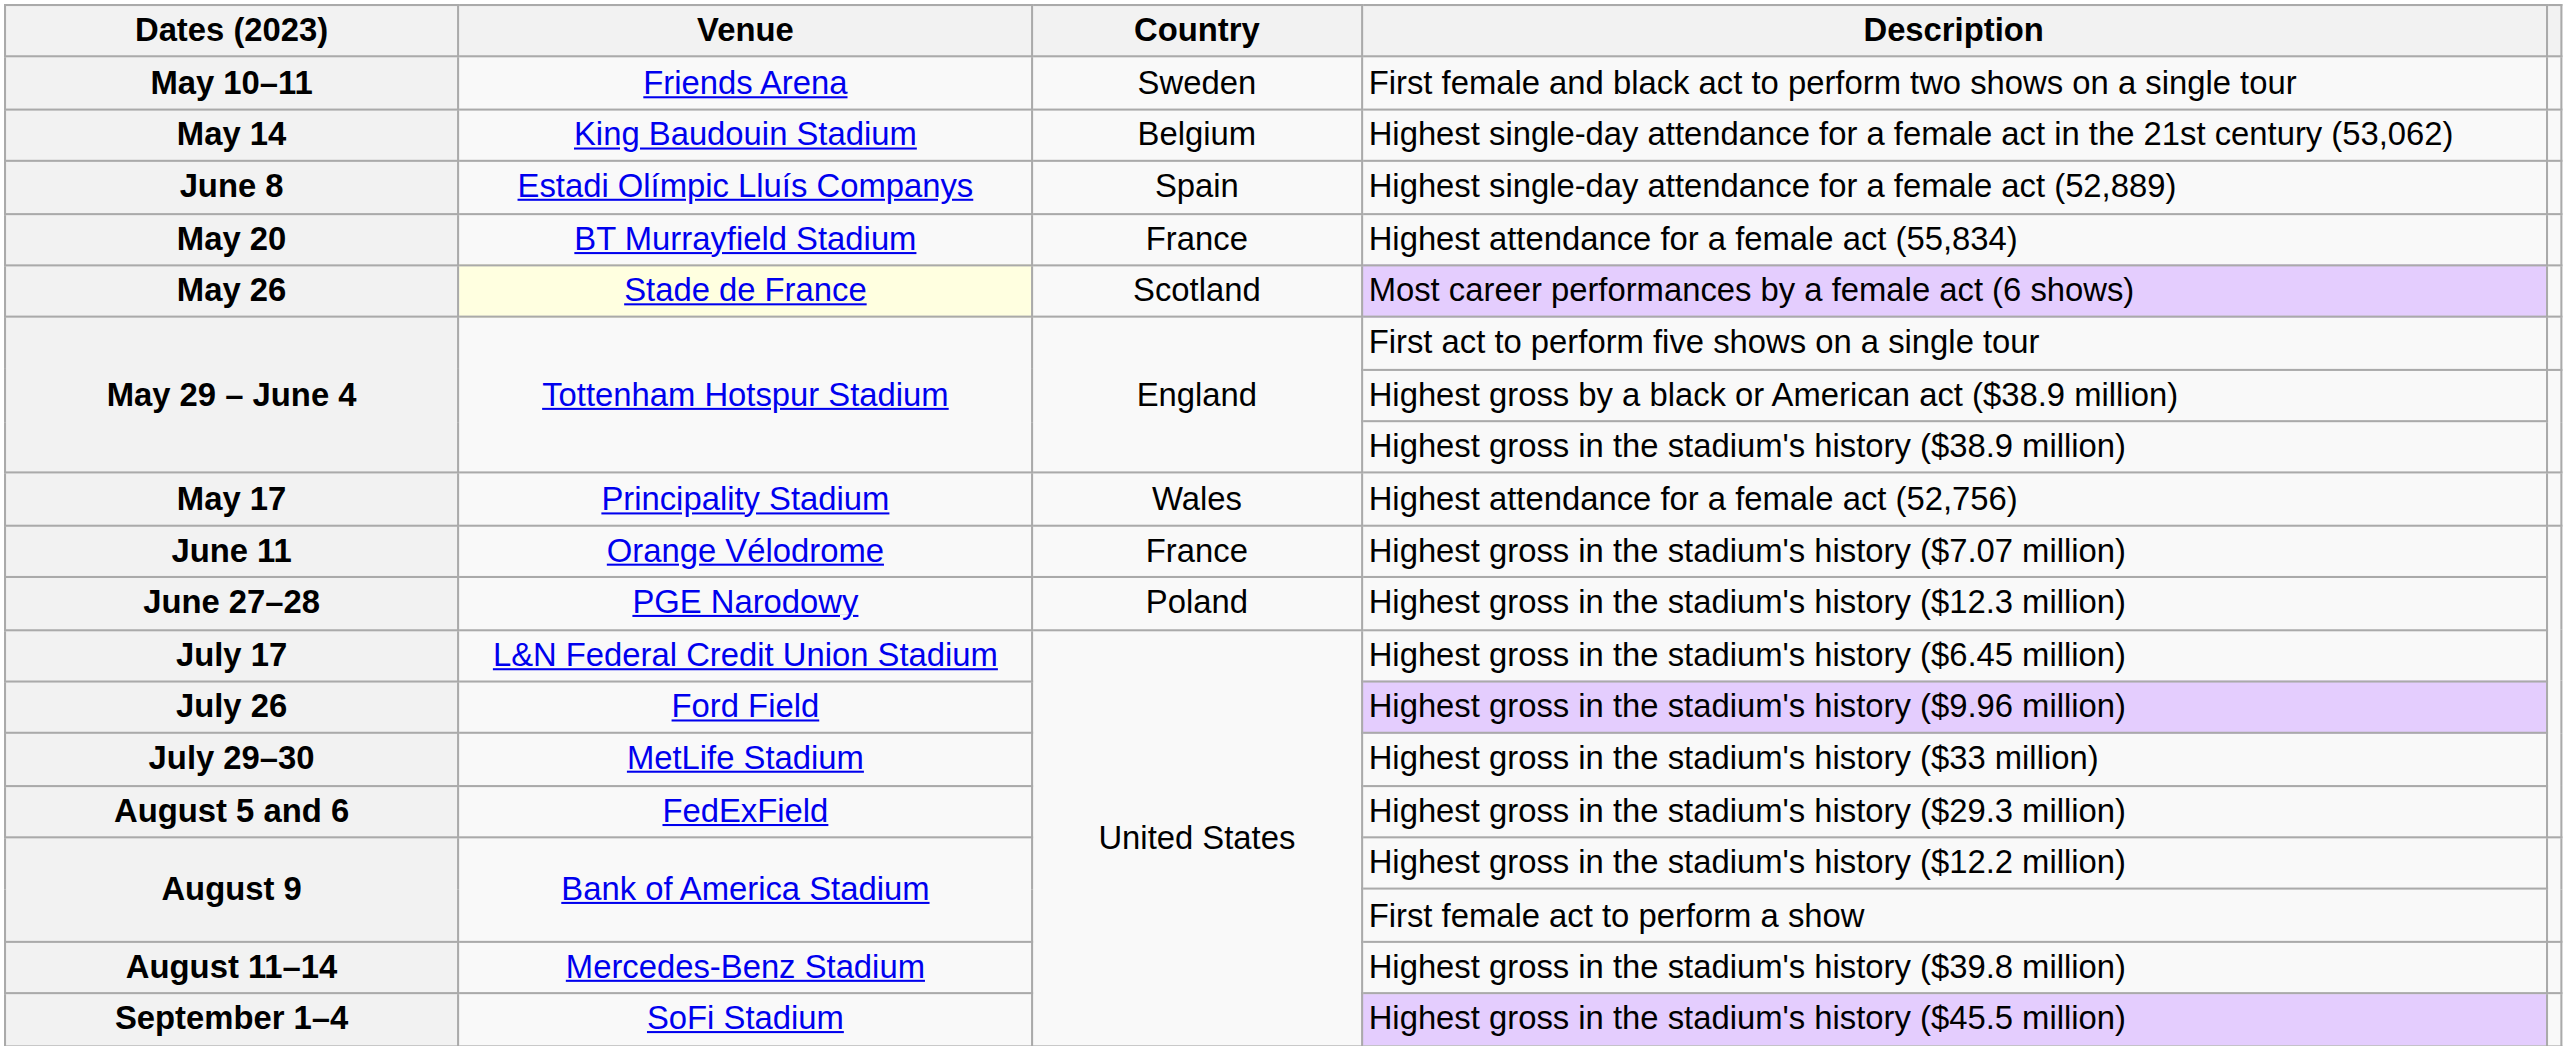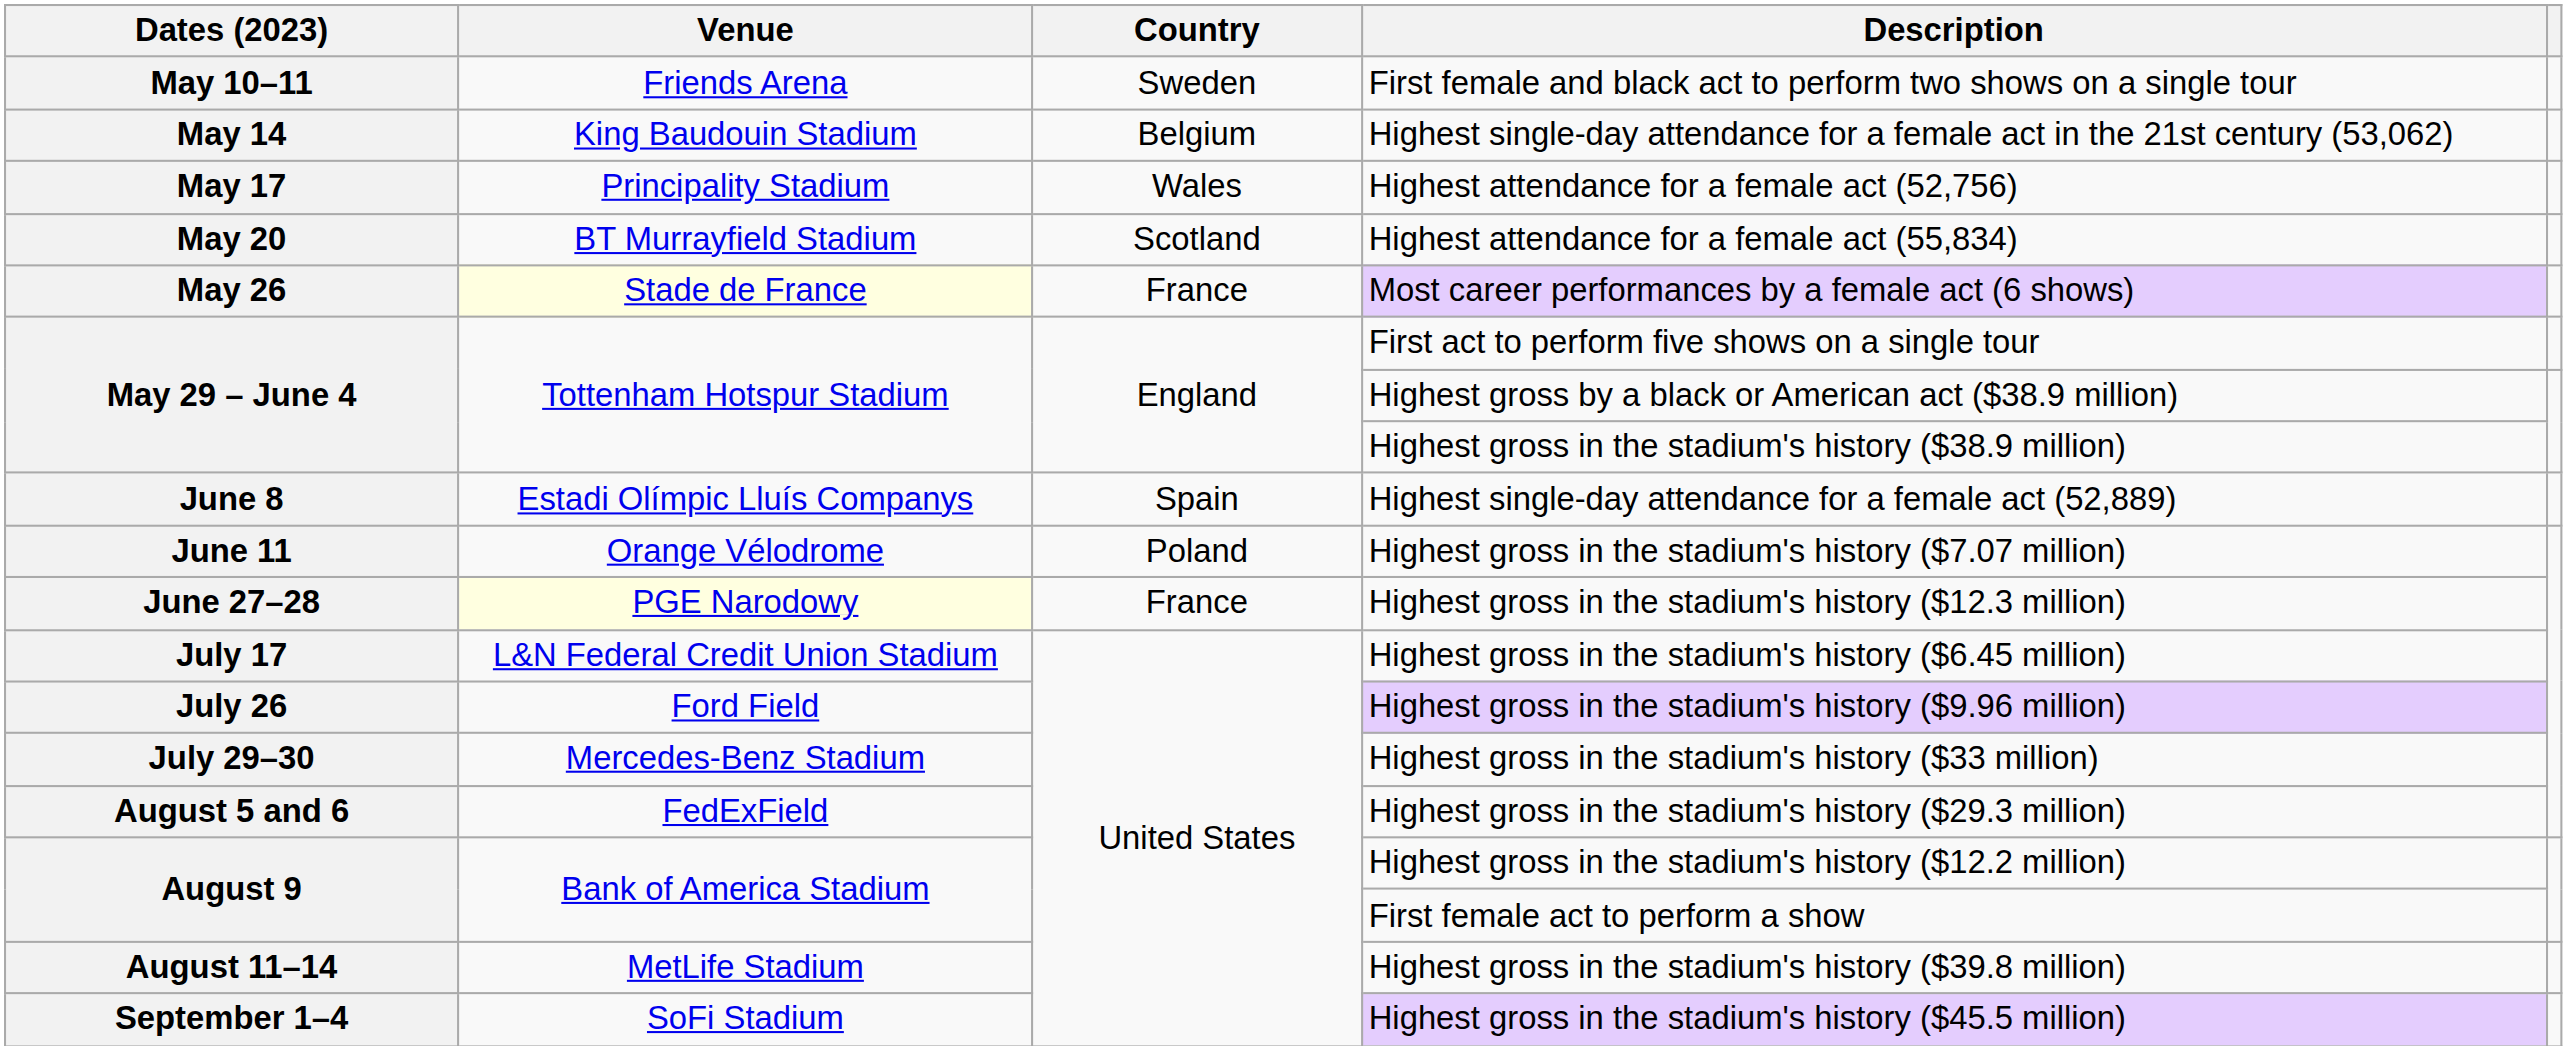rows swapped: Highest attendance for a female act (52,756) <-> Highest single-day attendance for a female act (52,889)
Highest attendance for a female act (55,834) | Country: France -> Scotland
Most career performances by a female act (6 shows) | Country: Scotland -> France
Highest gross in the stadium's history ($7.07 million) | Country: France -> Poland
Highest gross in the stadium's history ($12.3 million) | Venue: no background -> lightyellow background
Highest gross in the stadium's history ($12.3 million) | Country: Poland -> France
Highest gross in the stadium's history ($33 million) | Venue: MetLife Stadium -> Mercedes-Benz Stadium
Highest gross in the stadium's history ($39.8 million) | Venue: Mercedes-Benz Stadium -> MetLife Stadium
